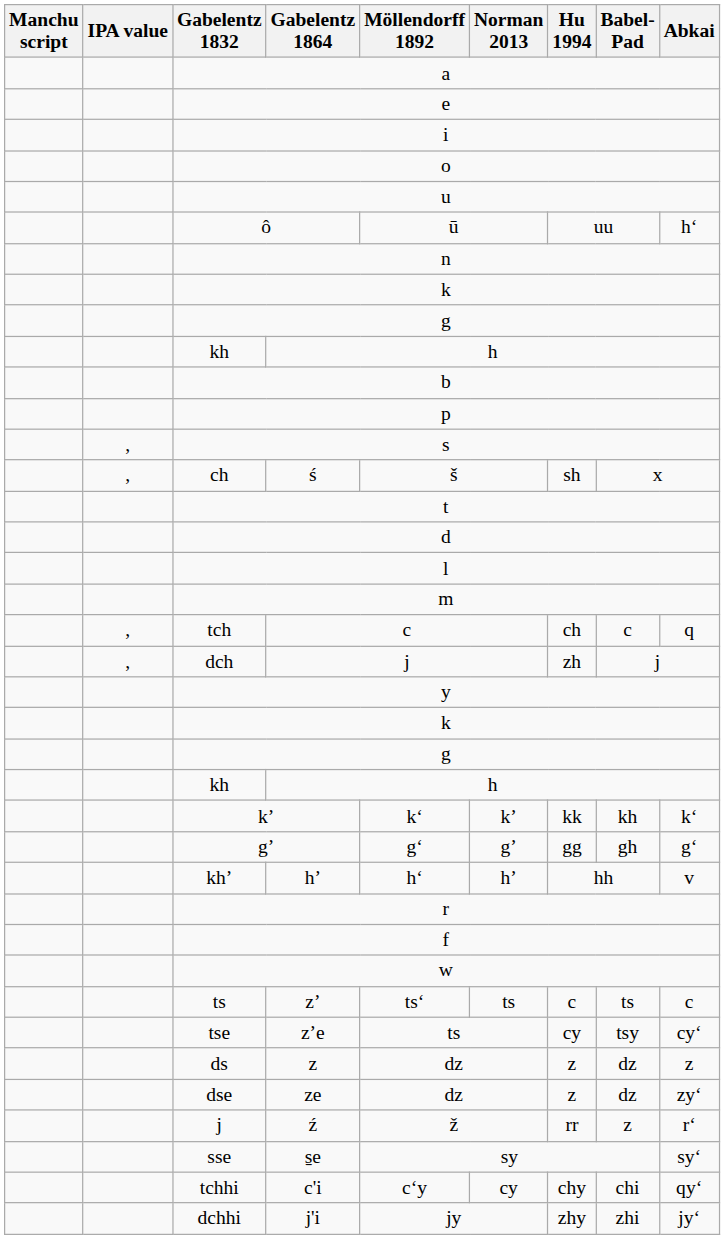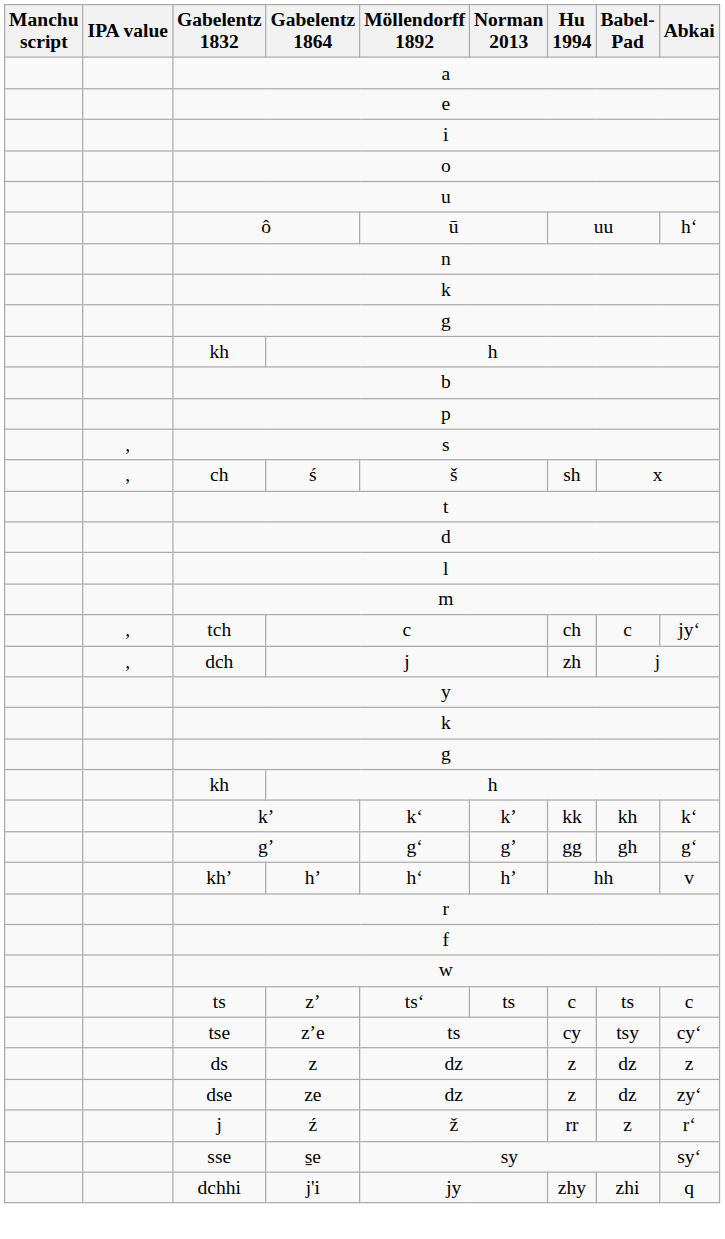tch | Abkai: q -> jyʻ
- row: tchhi | c'i | c‘y | cy | chy | chi | qyʻ
dchhi | Abkai: jyʻ -> q
